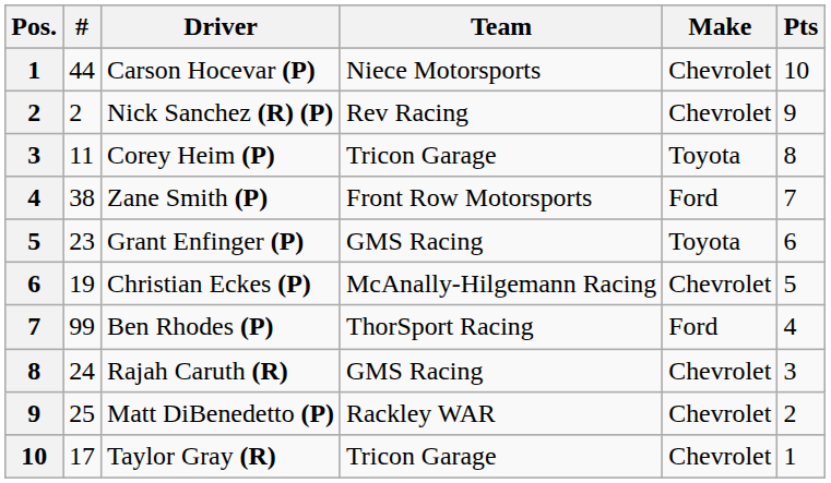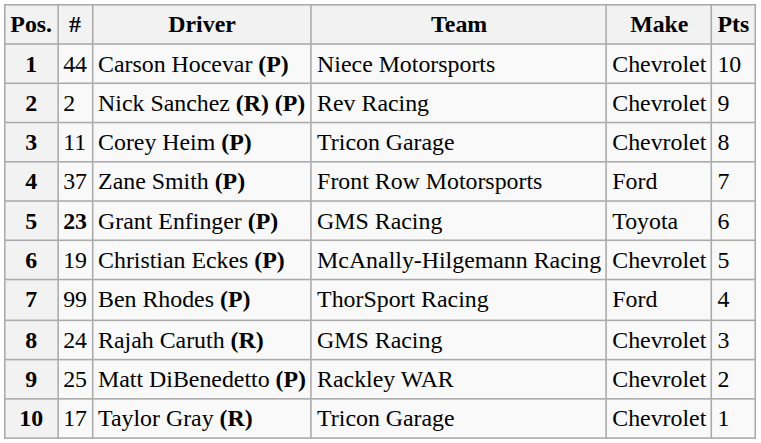Corey Heim (P) | Make: Toyota -> Chevrolet
Zane Smith (P) | #: 38 -> 37
Grant Enfinger (P) | #: normal -> bold
